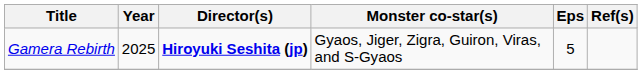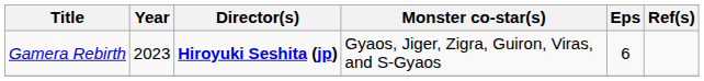Gamera Rebirth | Year: 2025 -> 2023
Gamera Rebirth | Eps: 5 -> 6
